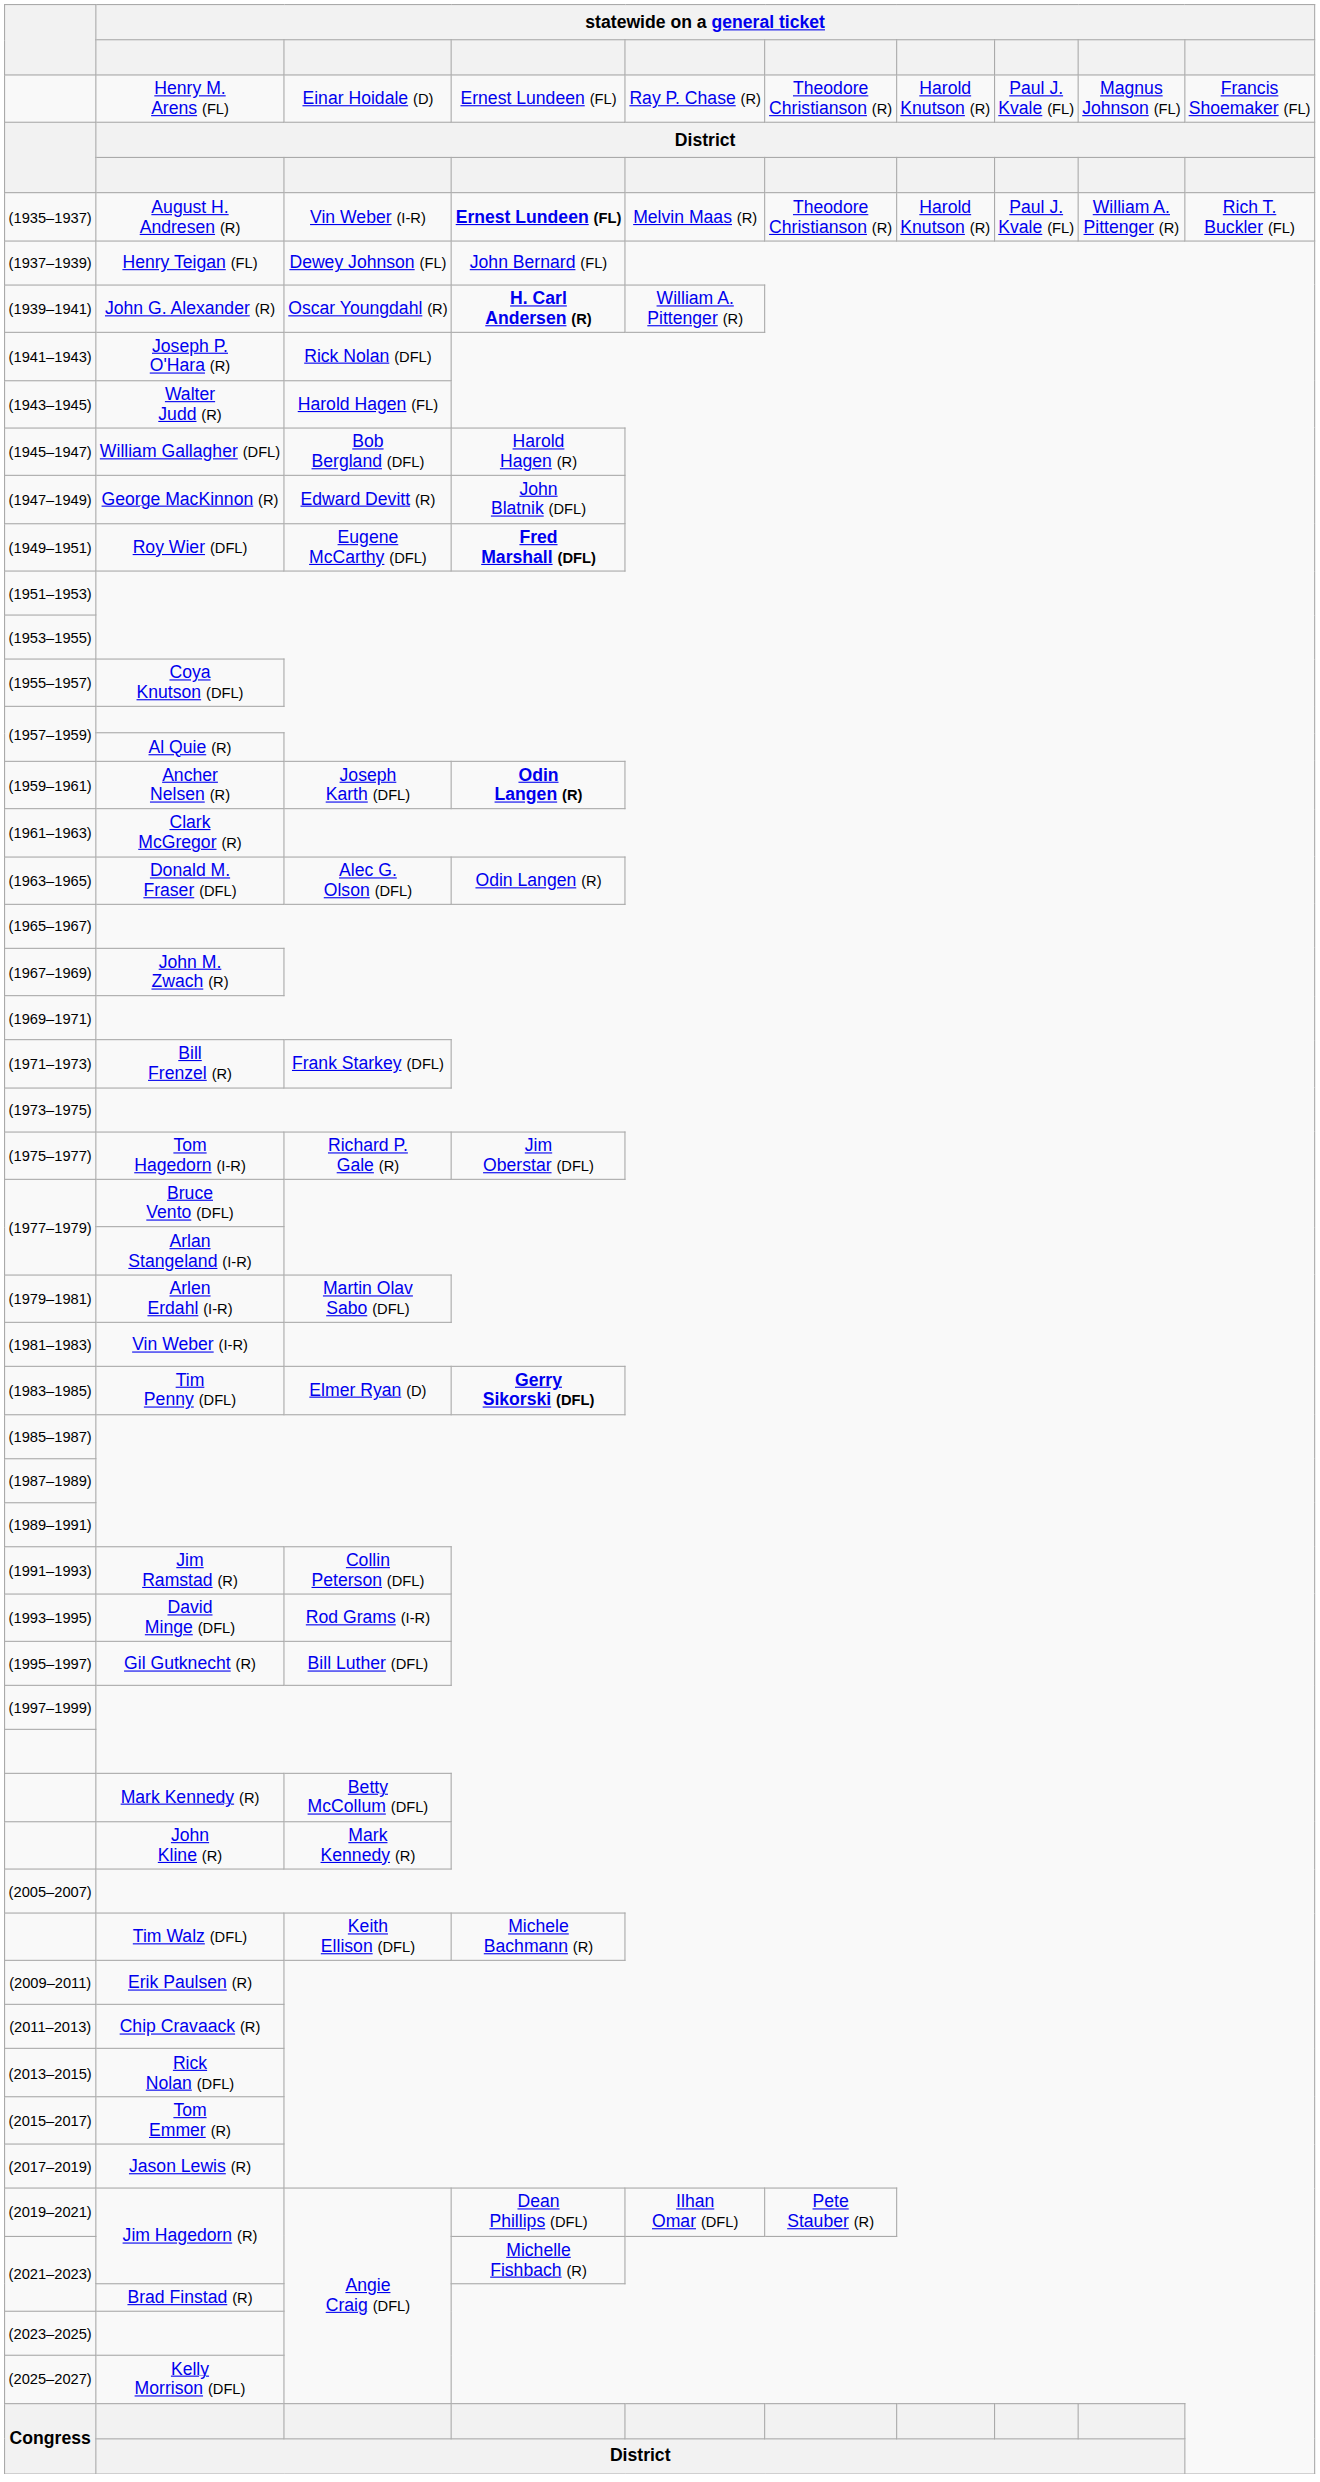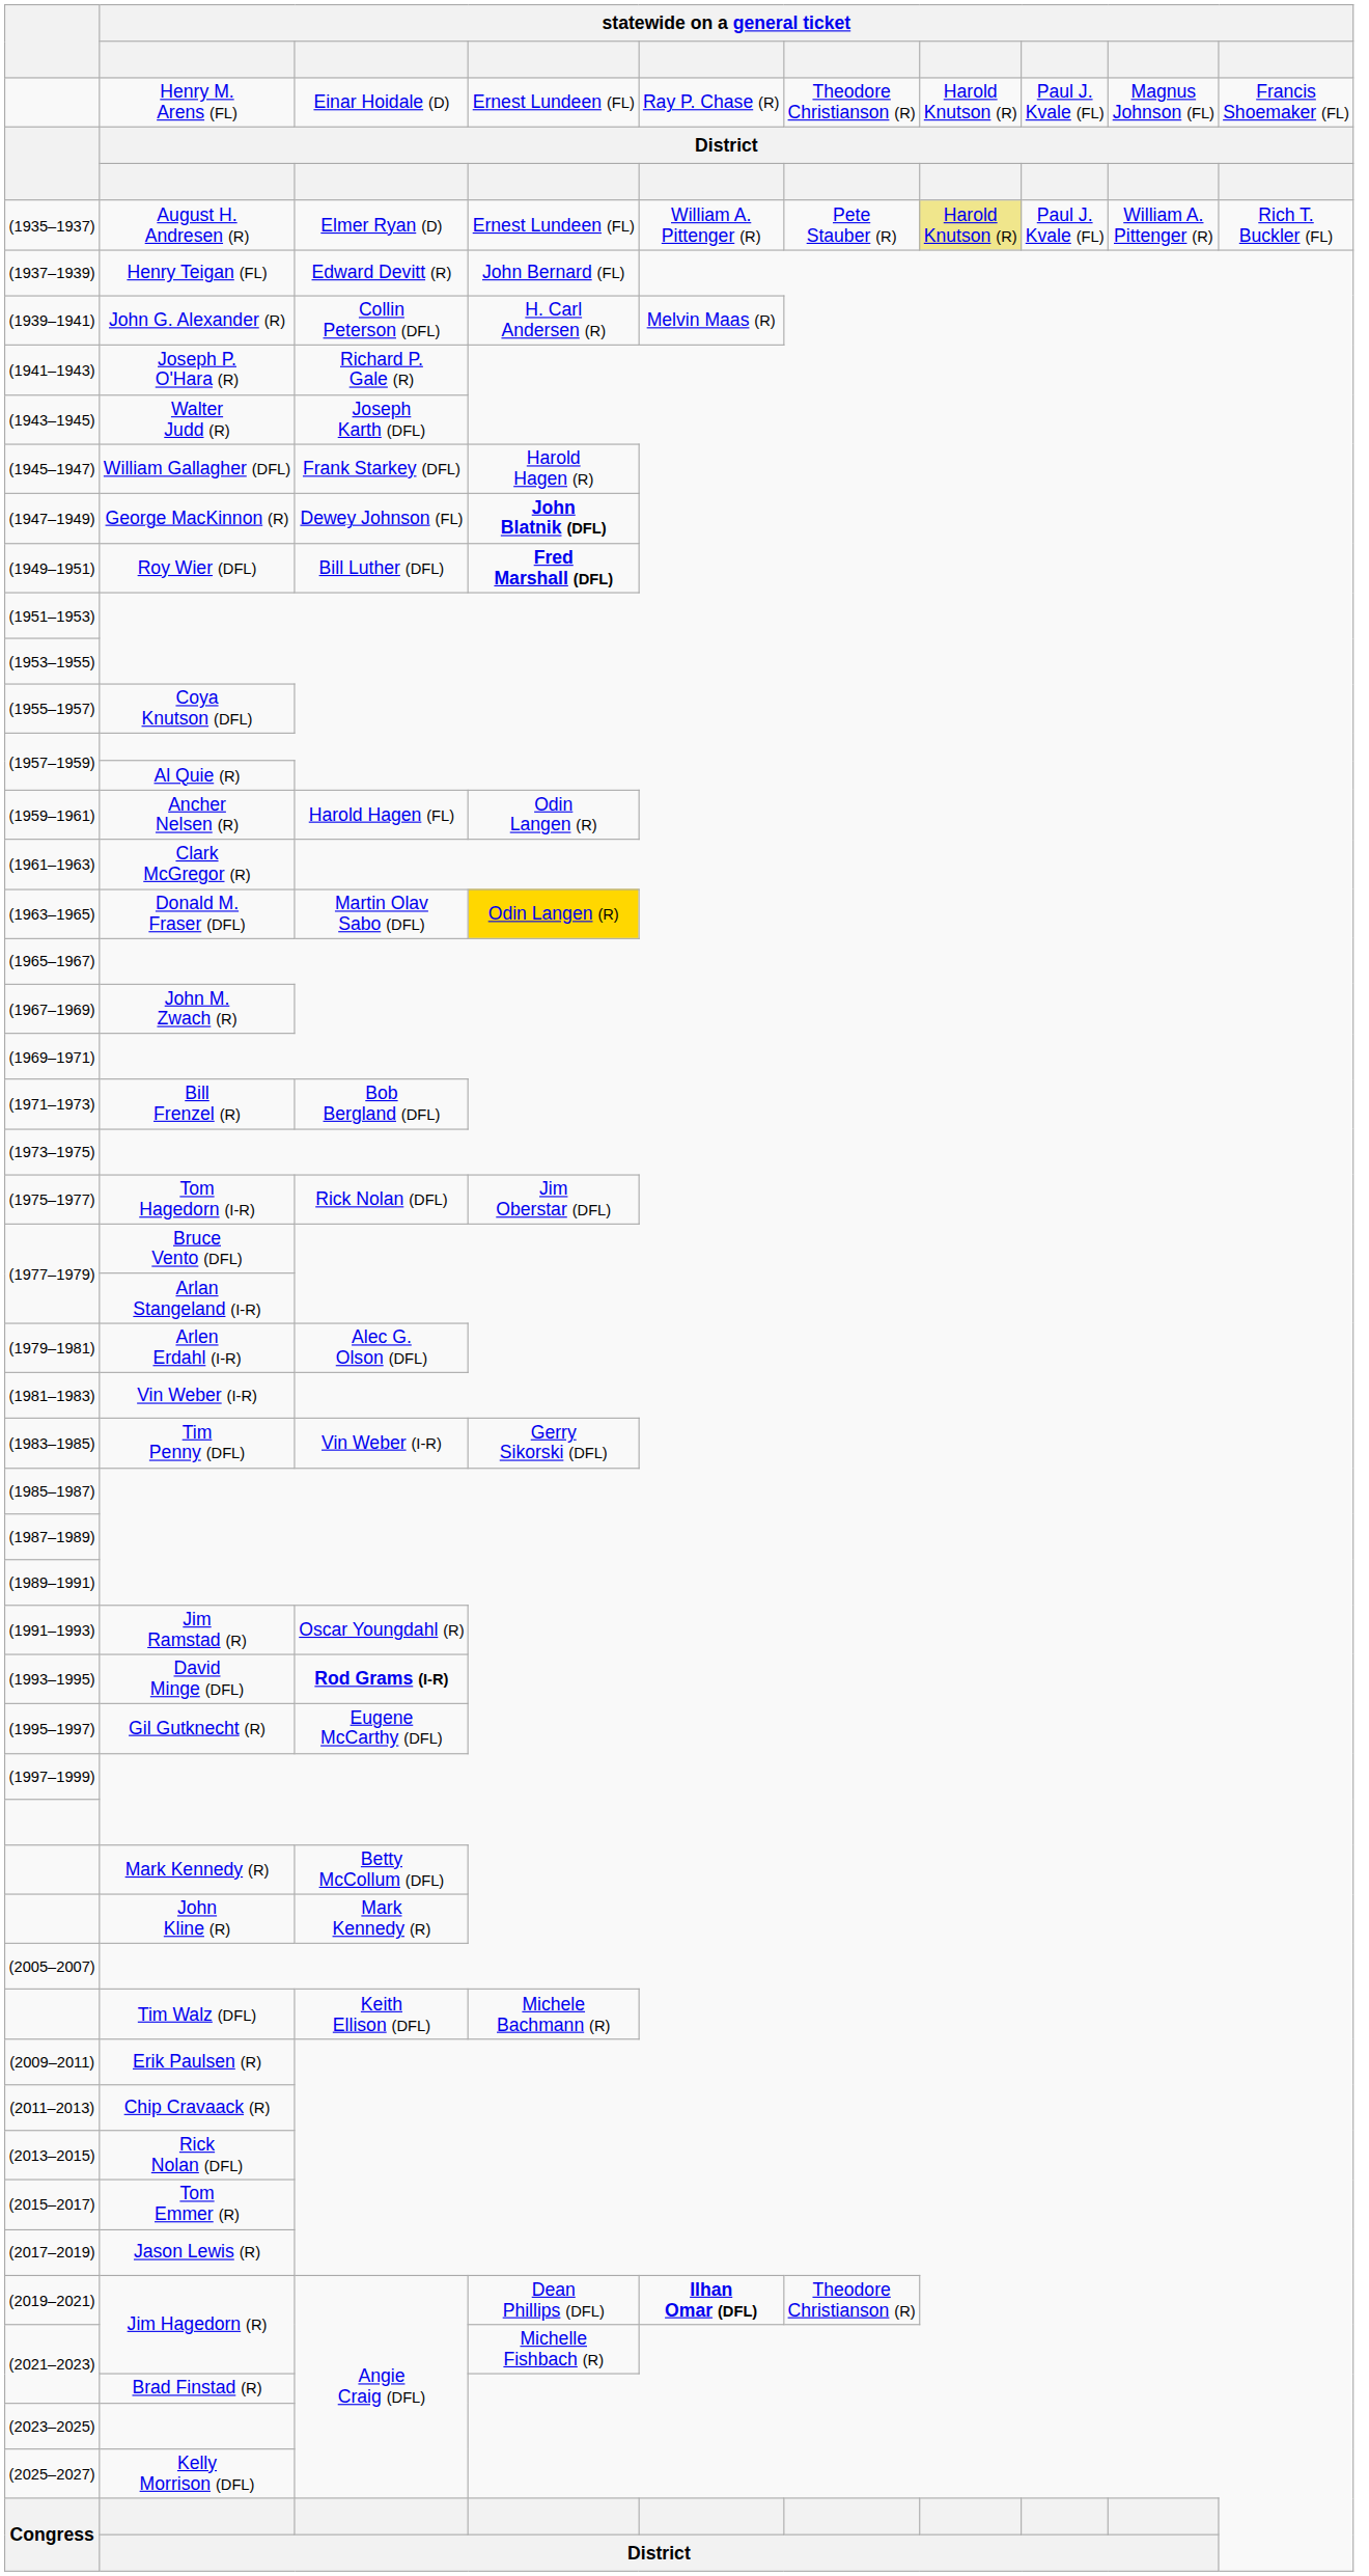(1935–1937) | column 3: Vin Weber (I-R) -> Elmer Ryan (D)
(1935–1937) | column 4: bold -> normal
(1935–1937) | column 5: Melvin Maas (R) -> William A. Pittenger (R)
(1935–1937) | column 6: Theodore Christianson (R) -> Pete Stauber (R)
(1935–1937) | column 7: no background -> khaki background
(1937–1939) | column 3: Dewey Johnson (FL) -> Edward Devitt (R)
(1939–1941) | column 3: Oscar Youngdahl (R) -> Collin Peterson (DFL)
(1939–1941) | column 4: bold -> normal
(1939–1941) | column 5: William A. Pittenger (R) -> Melvin Maas (R)
(1941–1943) | column 3: Rick Nolan (DFL) -> Richard P. Gale (R)
(1943–1945) | column 3: Harold Hagen (FL) -> Joseph Karth (DFL)
(1945–1947) | column 3: Bob Bergland (DFL) -> Frank Starkey (DFL)
(1947–1949) | column 3: Edward Devitt (R) -> Dewey Johnson (FL)
(1947–1949) | column 4: normal -> bold
(1949–1951) | column 3: Eugene McCarthy (DFL) -> Bill Luther (DFL)
(1959–1961) | column 3: Joseph Karth (DFL) -> Harold Hagen (FL)
(1959–1961) | column 4: bold -> normal
(1963–1965) | column 3: Alec G. Olson (DFL) -> Martin Olav Sabo (DFL)
(1963–1965) | column 4: no background -> gold background
(1971–1973) | column 3: Frank Starkey (DFL) -> Bob Bergland (DFL)
(1975–1977) | column 3: Richard P. Gale (R) -> Rick Nolan (DFL)
(1979–1981) | column 3: Martin Olav Sabo (DFL) -> Alec G. Olson (DFL)
(1983–1985) | column 3: Elmer Ryan (D) -> Vin Weber (I-R)
(1983–1985) | column 4: bold -> normal
(1991–1993) | column 3: Collin Peterson (DFL) -> Oscar Youngdahl (R)
(1993–1995) | column 3: normal -> bold
(1995–1997) | column 3: Bill Luther (DFL) -> Eugene McCarthy (DFL)
(2019–2021) | column 5: normal -> bold
(2019–2021) | column 6: Pete Stauber (R) -> Theodore Christianson (R)
